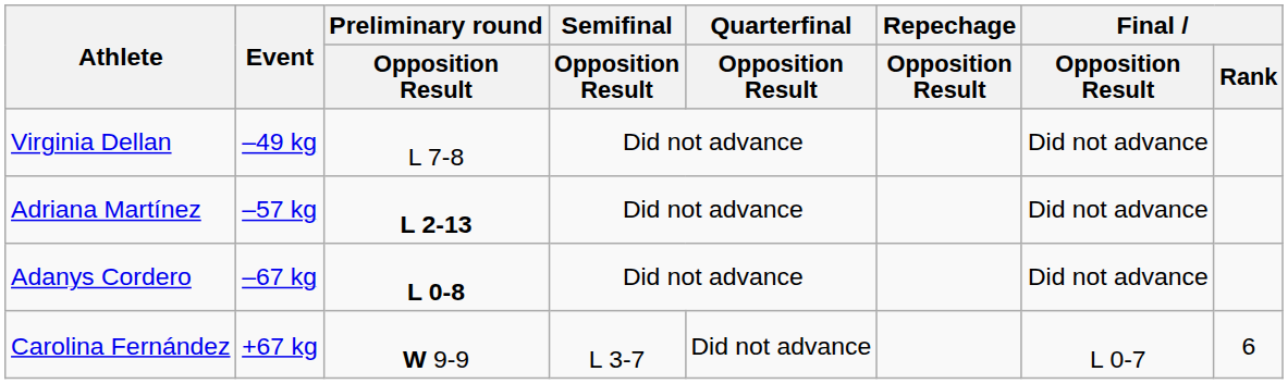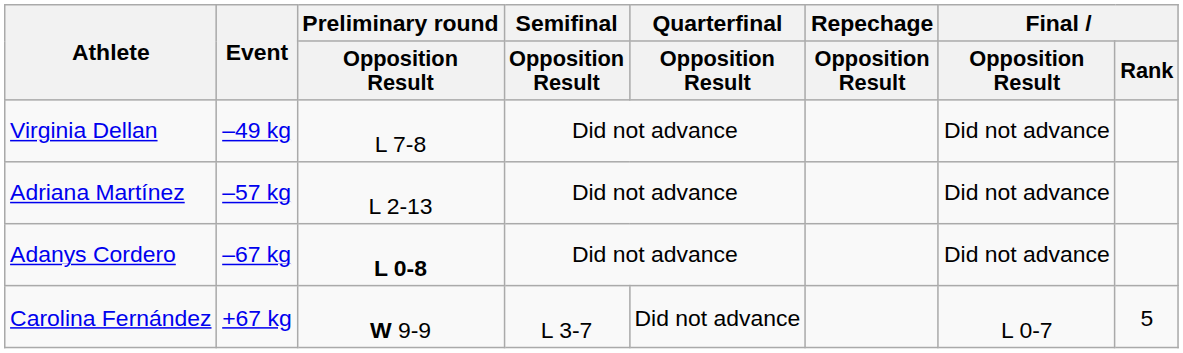Adriana Martínez | Preliminary round / Opposition Result: bold -> normal
Carolina Fernández | Final / Rank: 6 -> 5
